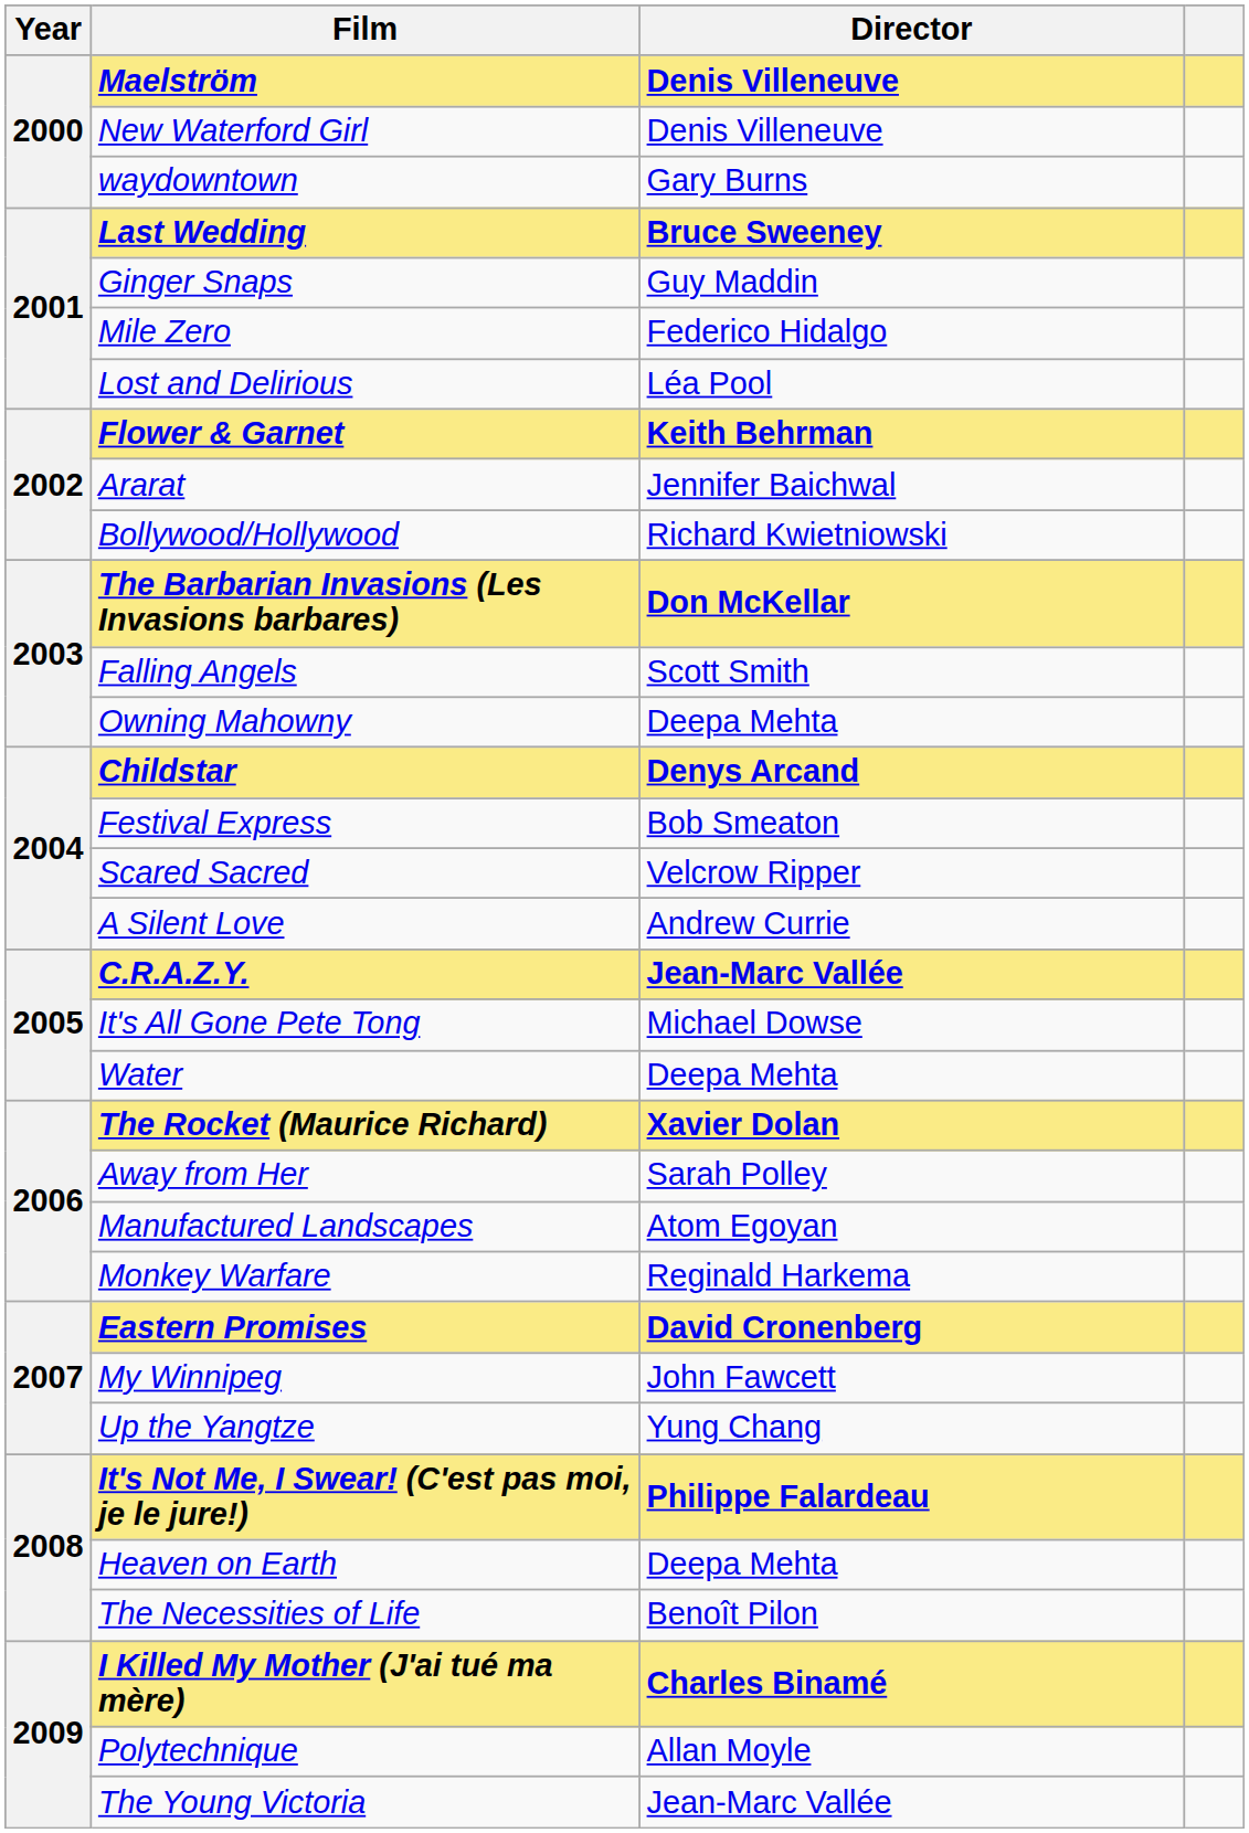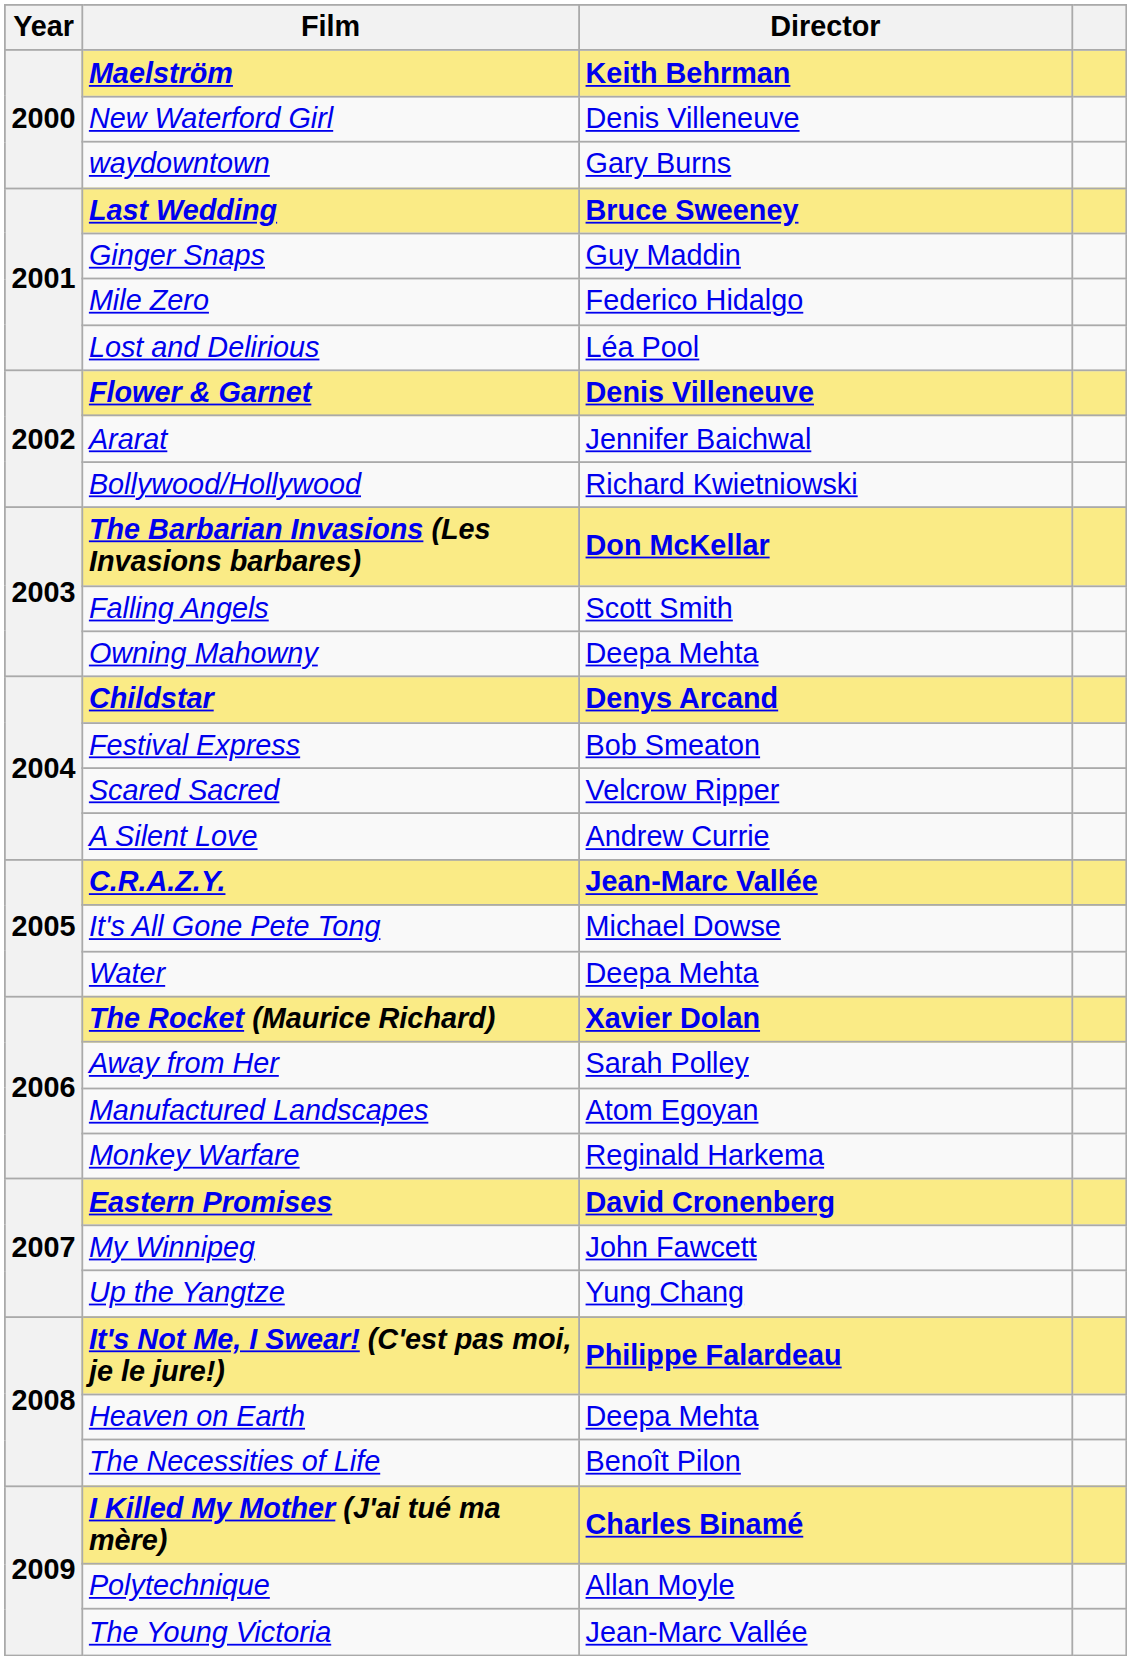Maelström | Director: Denis Villeneuve -> Keith Behrman
Flower & Garnet | Director: Keith Behrman -> Denis Villeneuve
